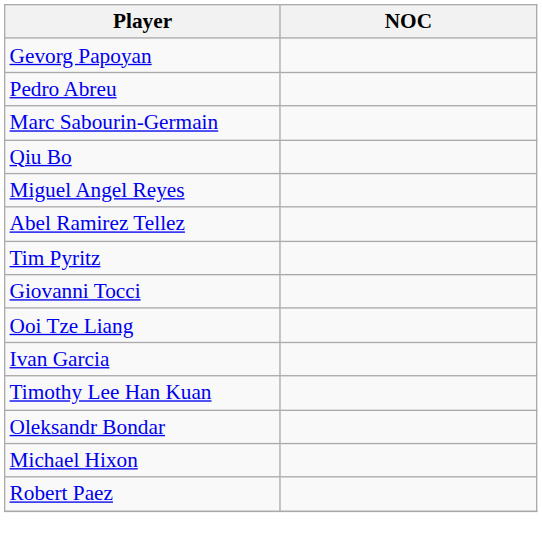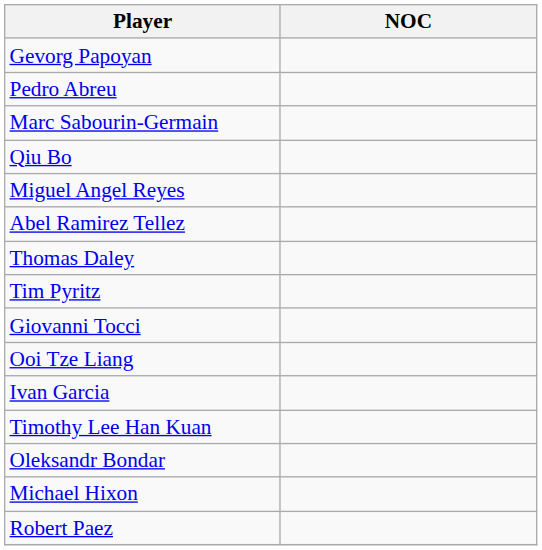+ row: Thomas Daley
